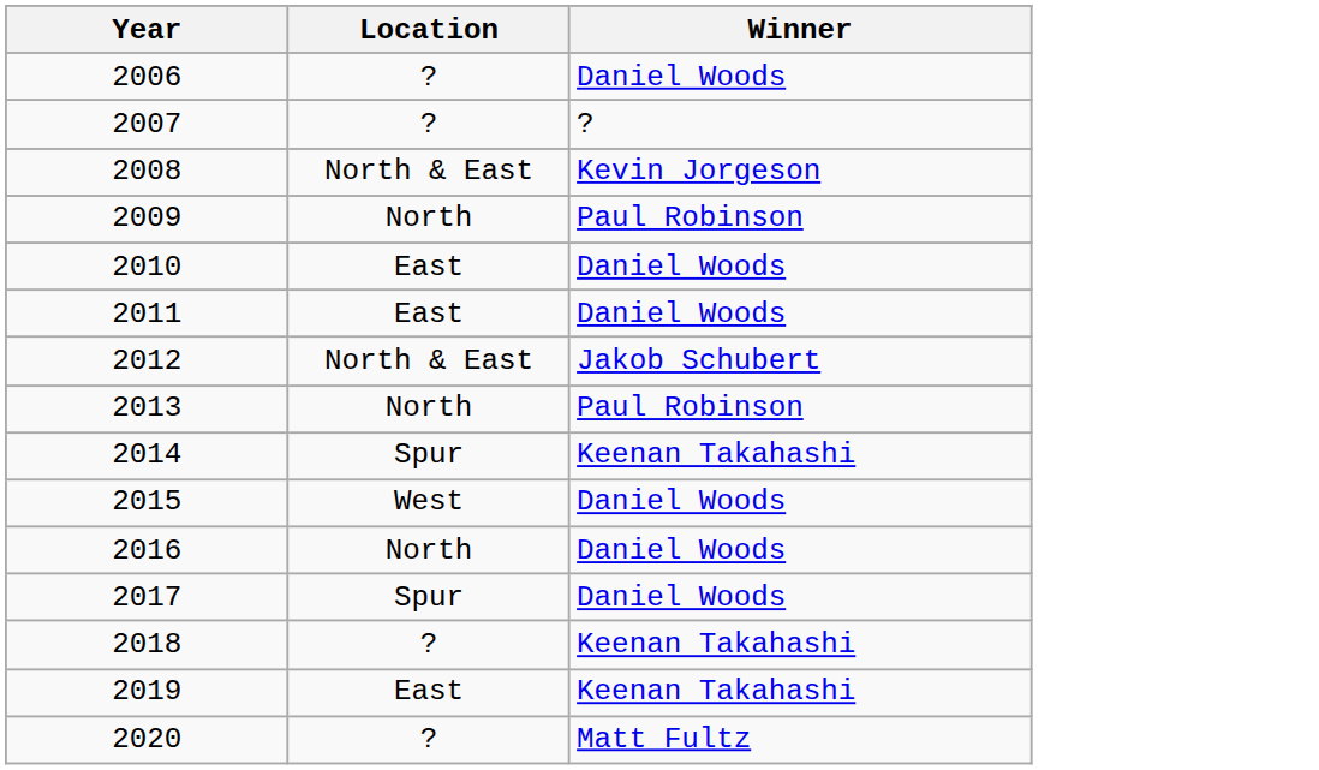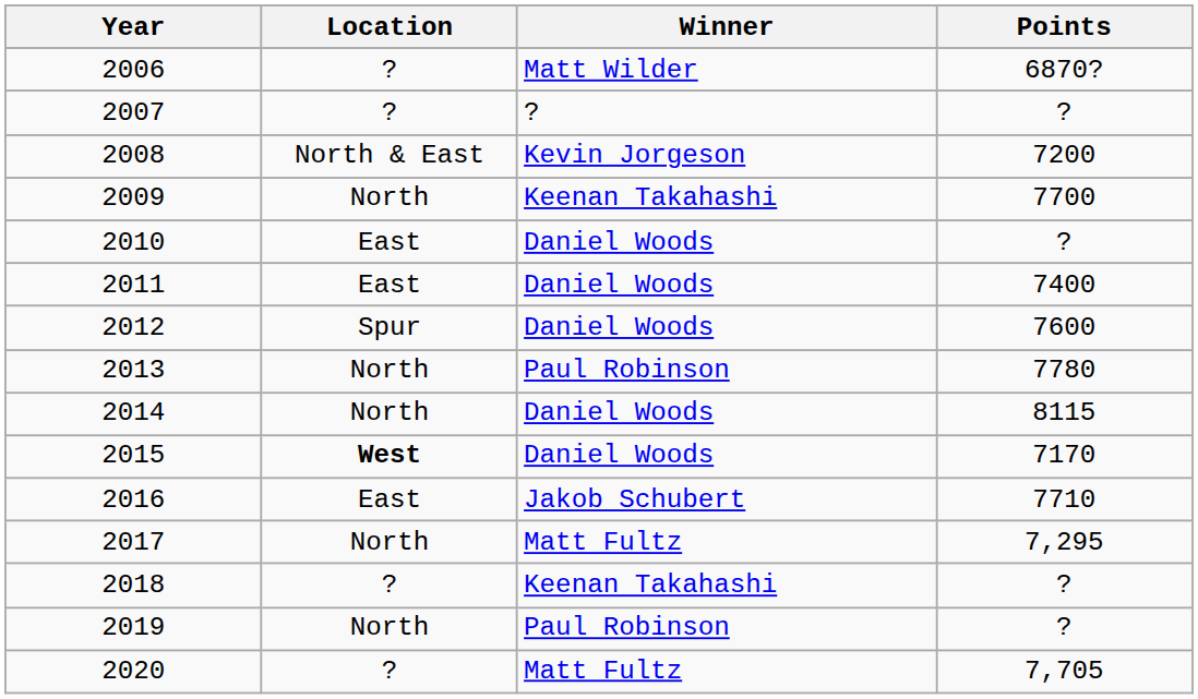+ column: Points | 6870? | ? | 7200 | 7700 | ? | 7400 | 7600 | 7780 | 8115 | 7170 | 7710 | 7,295 | ? | ? | 7,705
2006 | Winner: Daniel Woods -> Matt Wilder
2009 | Winner: Paul Robinson -> Keenan Takahashi
2012 | Location: North & East -> Spur
2012 | Winner: Jakob Schubert -> Daniel Woods
2014 | Location: Spur -> North
2014 | Winner: Keenan Takahashi -> Daniel Woods
2015 | Location: normal -> bold
2016 | Location: North -> East
2016 | Winner: Daniel Woods -> Jakob Schubert
2017 | Location: Spur -> North
2017 | Winner: Daniel Woods -> Matt Fultz
2019 | Location: East -> North
2019 | Winner: Keenan Takahashi -> Paul Robinson
